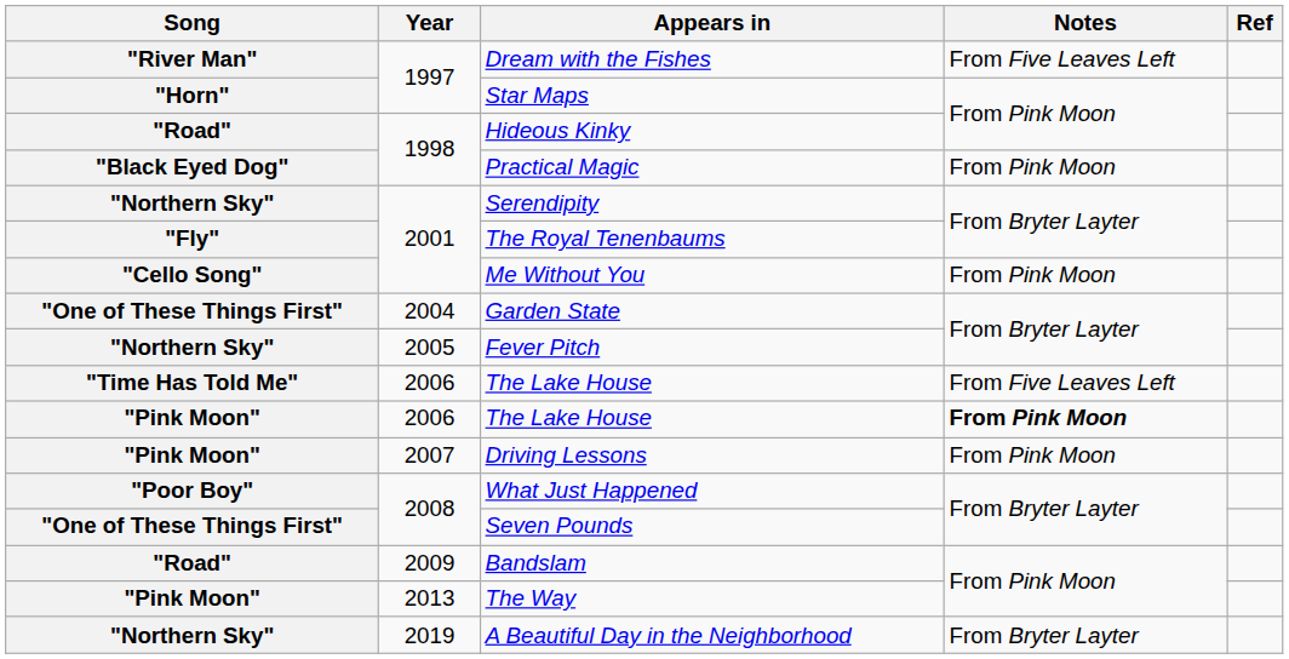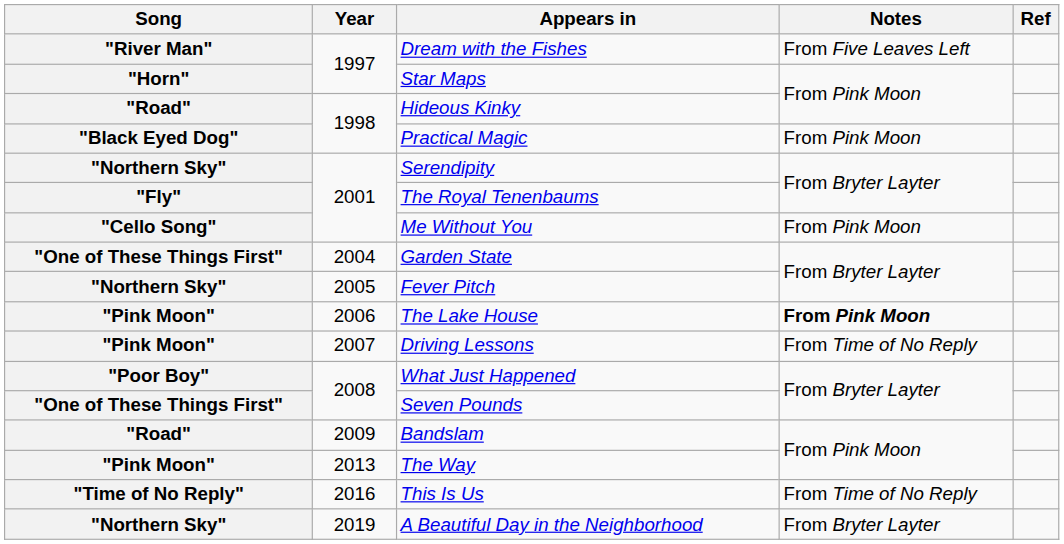- row: "Time Has Told Me" | 2006 | The Lake House | From Five Leaves Left
Driving Lessons | Notes: From Pink Moon -> From Time of No Reply
+ row: "Time of No Reply" | 2016 | This Is Us | From Time of No Reply
